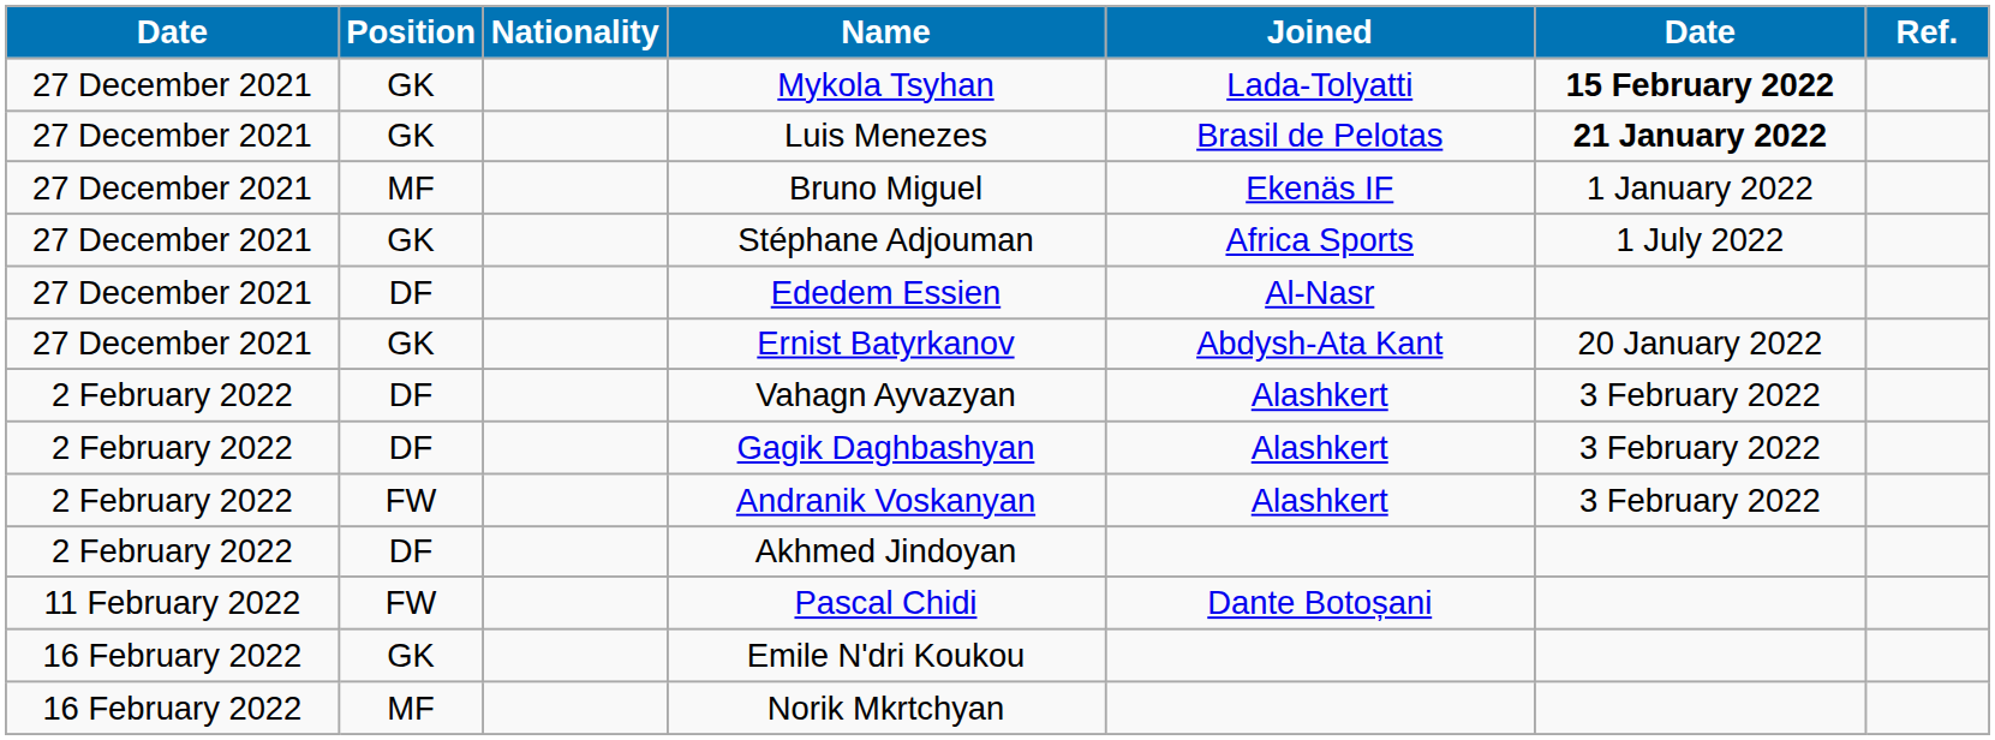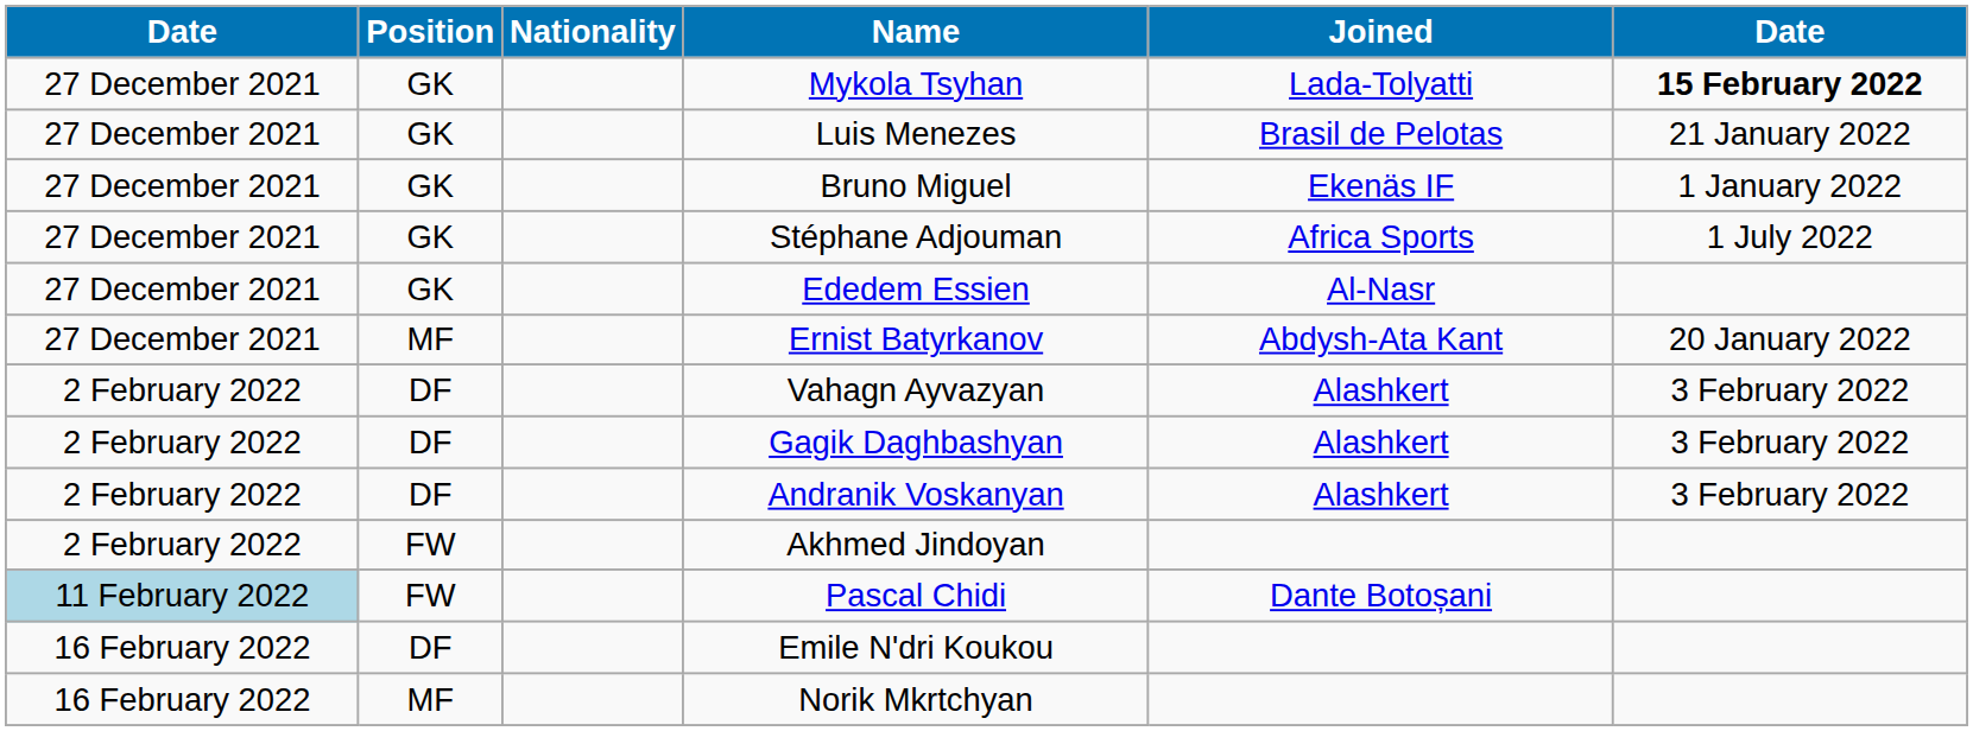- column: Ref.
Luis Menezes | column 6: bold -> normal
Bruno Miguel | Position: MF -> GK
Ededem Essien | Position: DF -> GK
Ernist Batyrkanov | Position: GK -> MF
Andranik Voskanyan | Position: FW -> DF
Akhmed Jindoyan | Position: DF -> FW
Pascal Chidi | column 1: no background -> lightblue background
Emile N'dri Koukou | Position: GK -> DF
